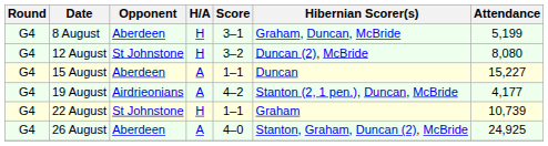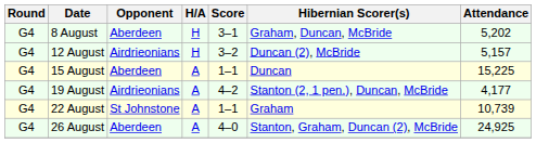8 August | Attendance: 5,199 -> 5,202
12 August | Opponent: St Johnstone -> Airdrieonians
12 August | Attendance: 8,080 -> 5,157
15 August | Attendance: 15,227 -> 15,225
22 August | H/A: H -> A
